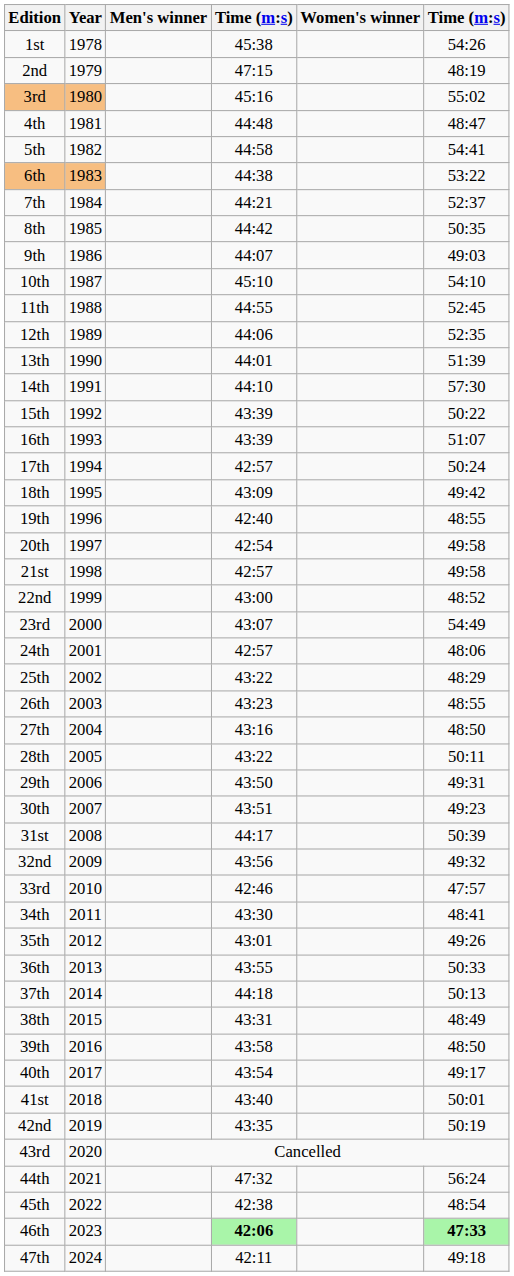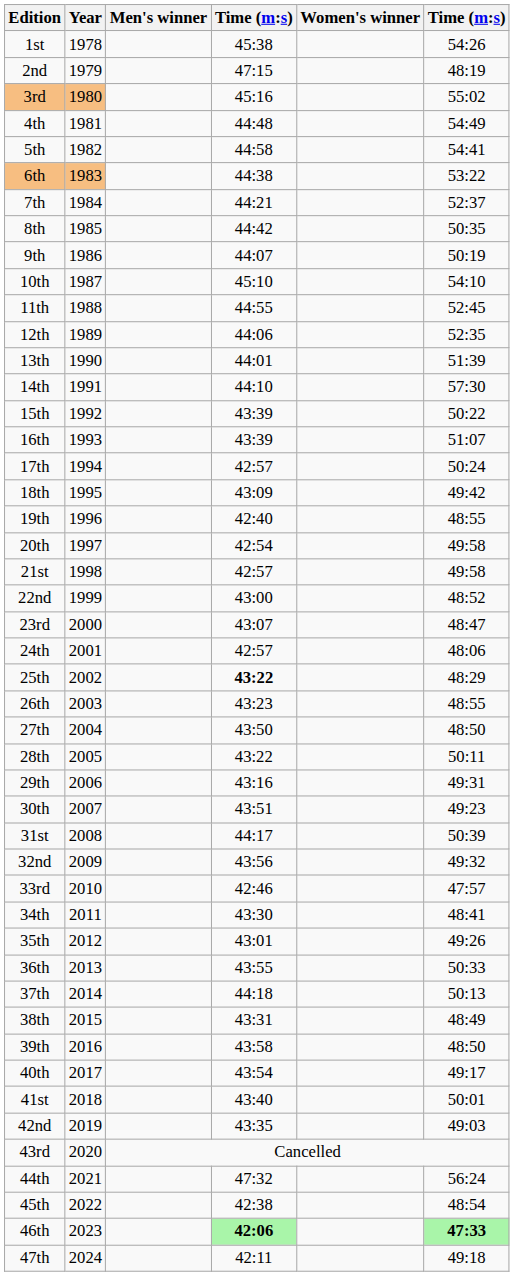4th | column 6: 48:47 -> 54:49
9th | column 6: 49:03 -> 50:19
23rd | column 6: 54:49 -> 48:47
25th | column 4: normal -> bold
27th | column 4: 43:16 -> 43:50
29th | column 4: 43:50 -> 43:16
42nd | column 6: 50:19 -> 49:03
